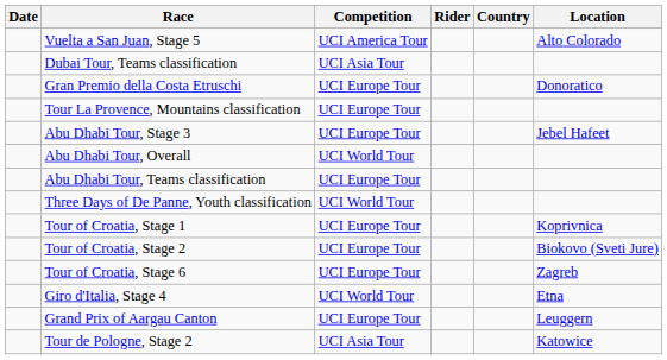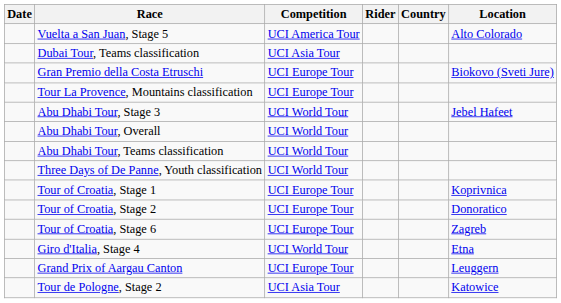Gran Premio della Costa Etruschi | Location: Donoratico -> Biokovo (Sveti Jure)
Abu Dhabi Tour, Stage 3 | Competition: UCI Europe Tour -> UCI World Tour
Abu Dhabi Tour, Teams classification | Competition: UCI Europe Tour -> UCI World Tour
Tour of Croatia, Stage 2 | Location: Biokovo (Sveti Jure) -> Donoratico
